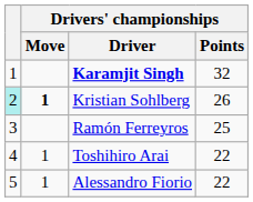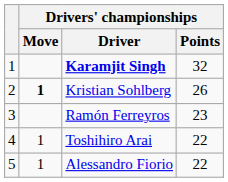Kristian Sohlberg | column 1: paleturquoise background -> no background
Ramón Ferreyros | Drivers' championships / Points: 25 -> 23
